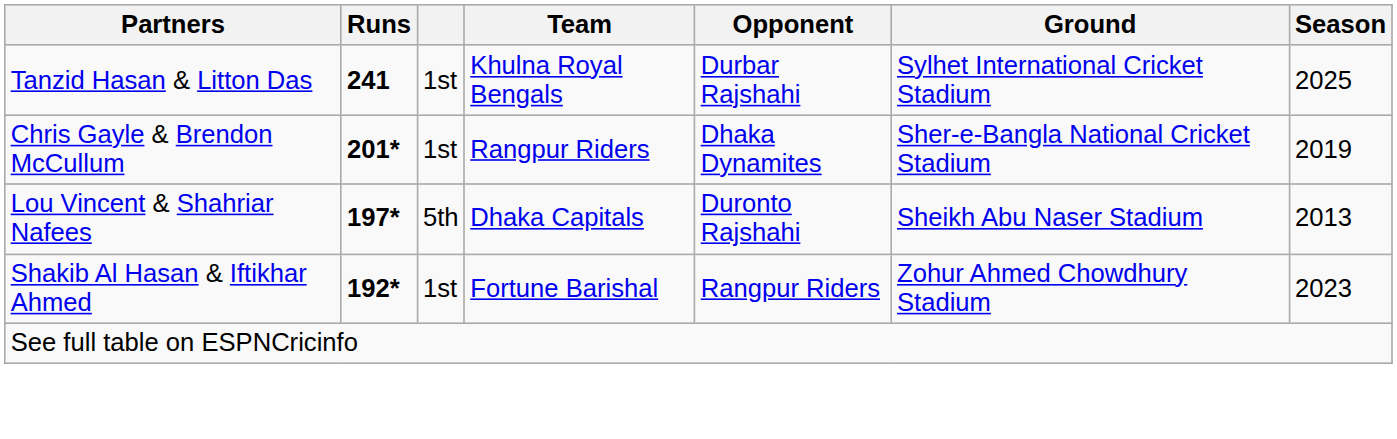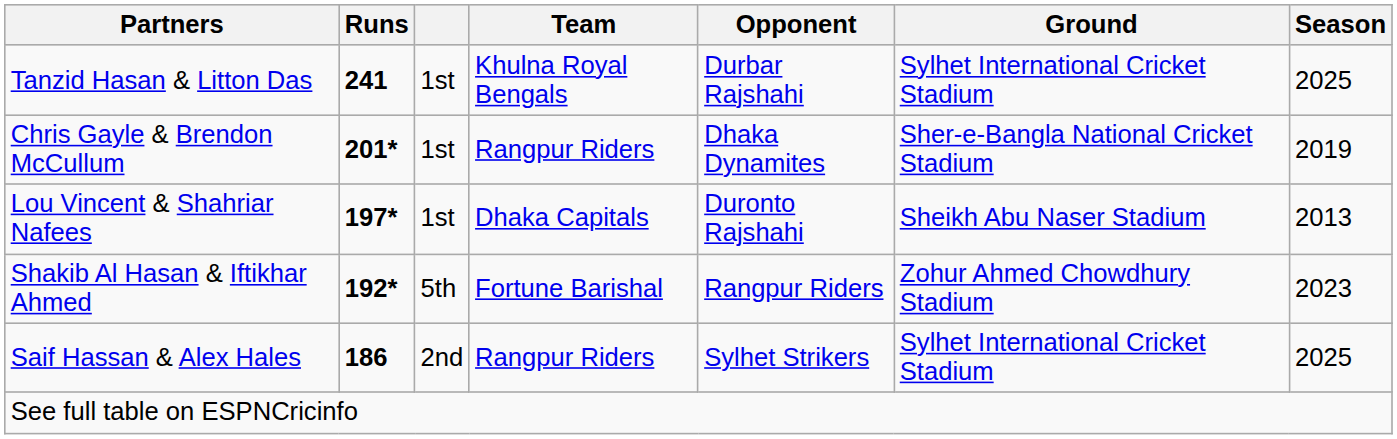Lou Vincent & Shahriar Nafees | column 3: 5th -> 1st
Shakib Al Hasan & Iftikhar Ahmed | column 3: 1st -> 5th
+ row: Saif Hassan & Alex Hales | 186 | 2nd | Rangpur Riders | Sylhet Strikers | Sylhet International Cricket Stadium | 2025
